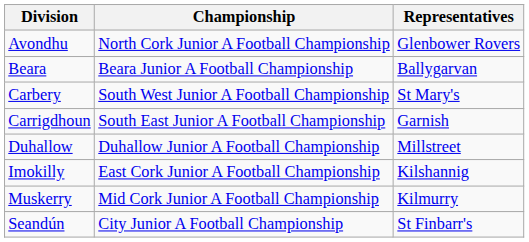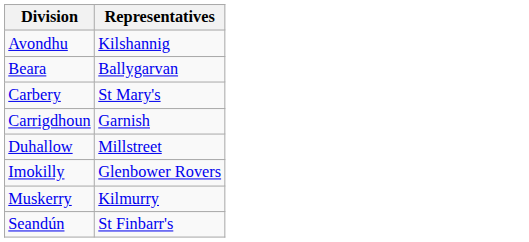- column: Championship | North Cork Junior A Football Championship | Beara Junior A Football Championship | South West Junior A Football Championship | South East Junior A Football Championship | Duhallow Junior A Football Championship | East Cork Junior A Football Championship | Mid Cork Junior A Football Championship | City Junior A Football Championship
Avondhu | Representatives: Glenbower Rovers -> Kilshannig
Imokilly | Representatives: Kilshannig -> Glenbower Rovers
